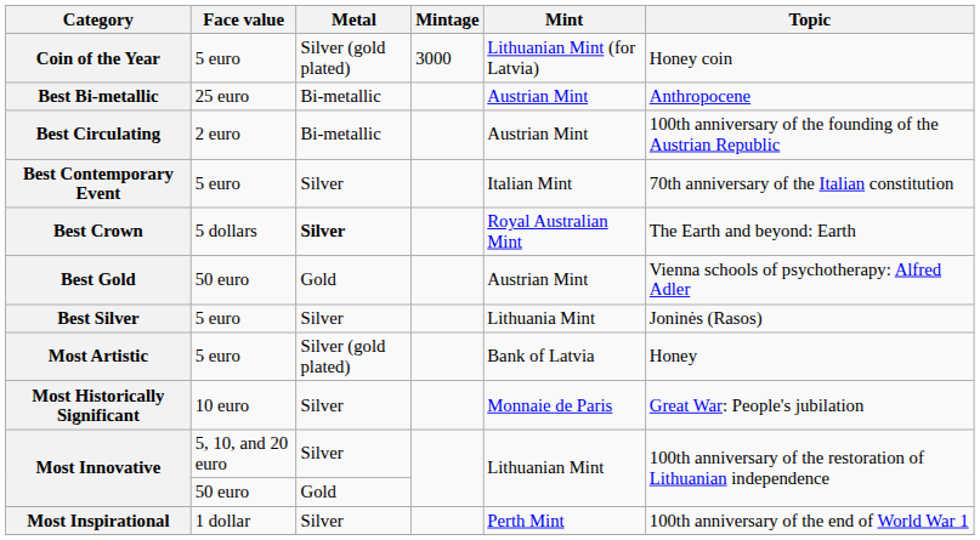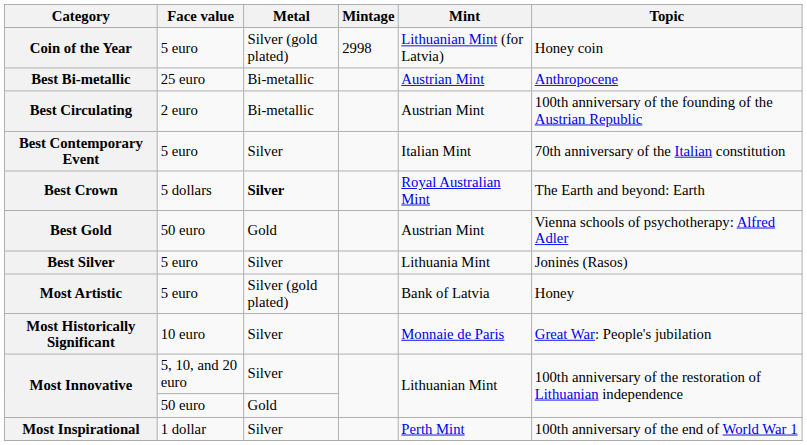Coin of the Year | Mintage: 3000 -> 2998
